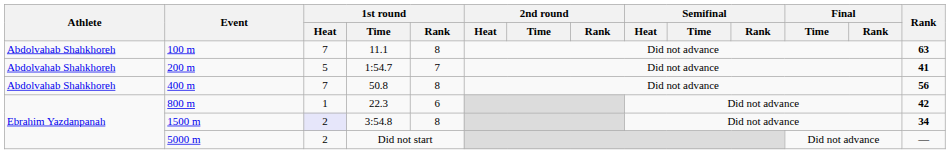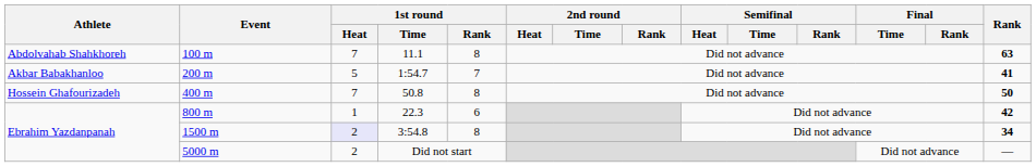200 m | Athlete: Abdolvahab Shahkhoreh -> Akbar Babakhanloo
400 m | Athlete: Abdolvahab Shahkhoreh -> Hossein Ghafourizadeh
400 m | Rank: 56 -> 50
